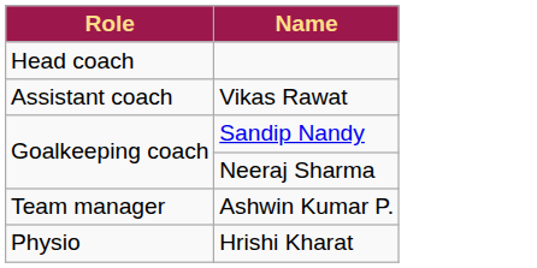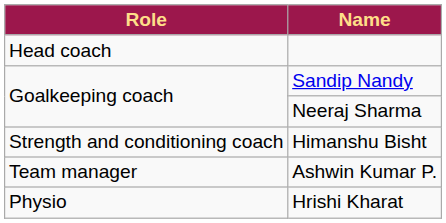- row: Assistant coach | Vikas Rawat
+ row: Strength and conditioning coach | Himanshu Bisht
